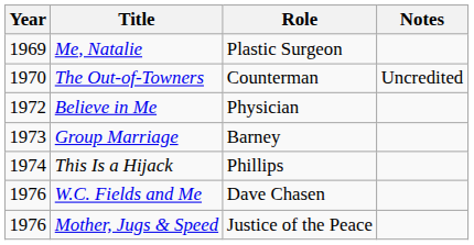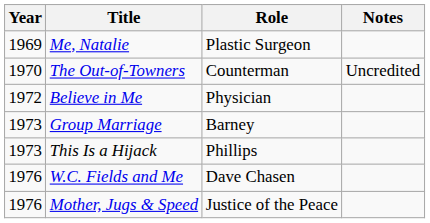This Is a Hijack | Year: 1974 -> 1973
